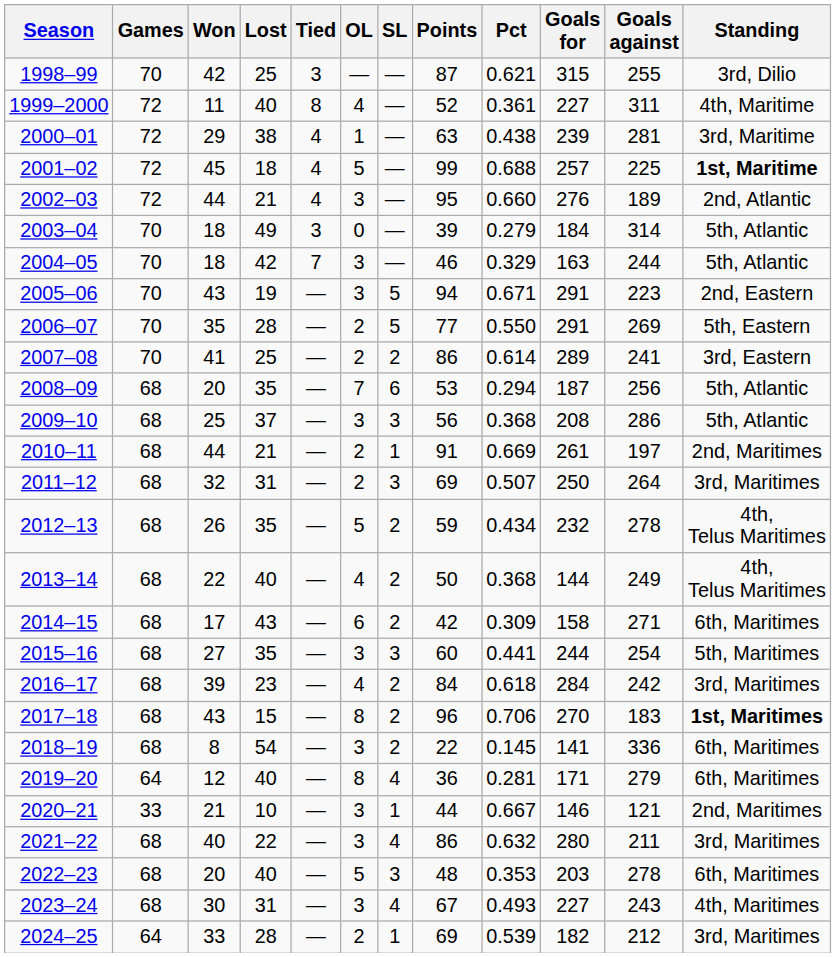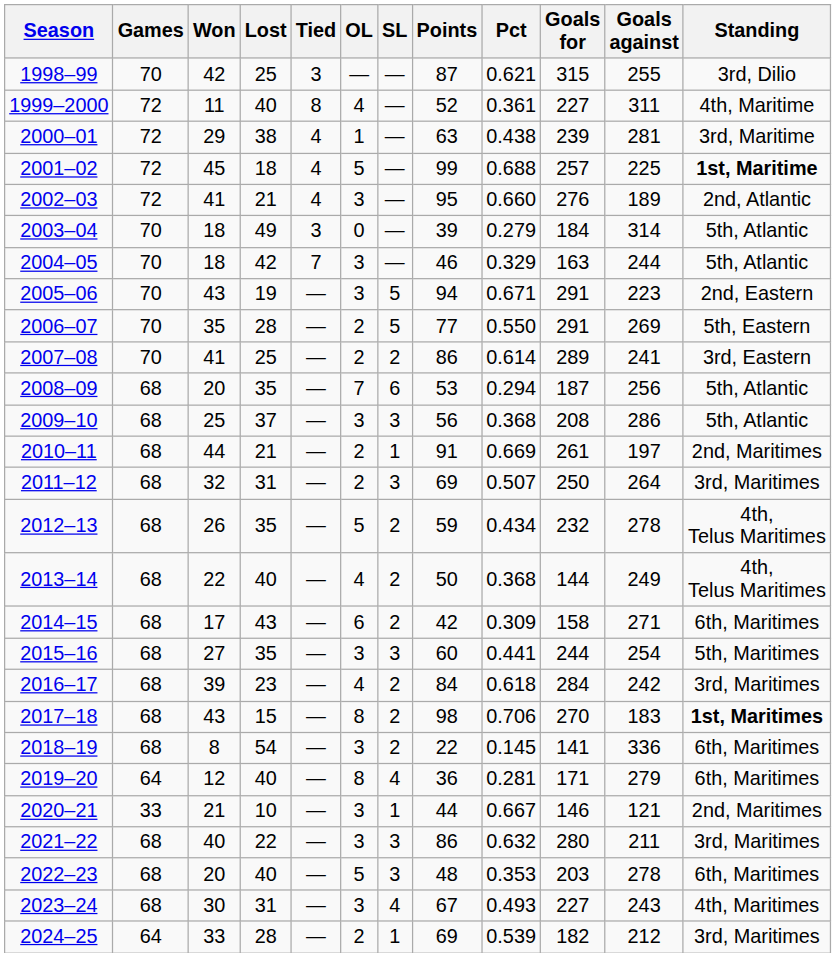2002–03 | Won: 44 -> 41
2017–18 | Points: 96 -> 98
2021–22 | SL: 4 -> 3
